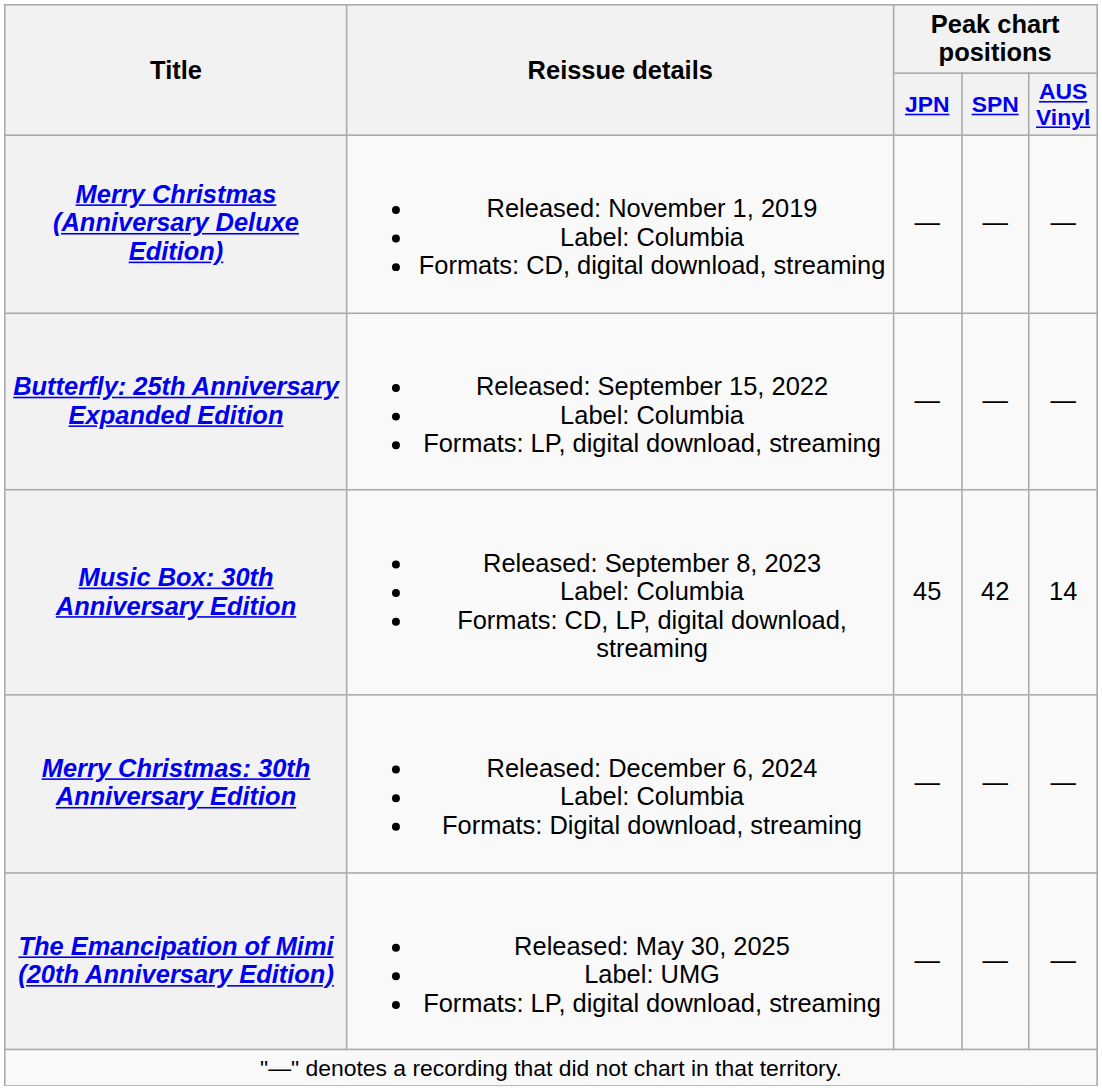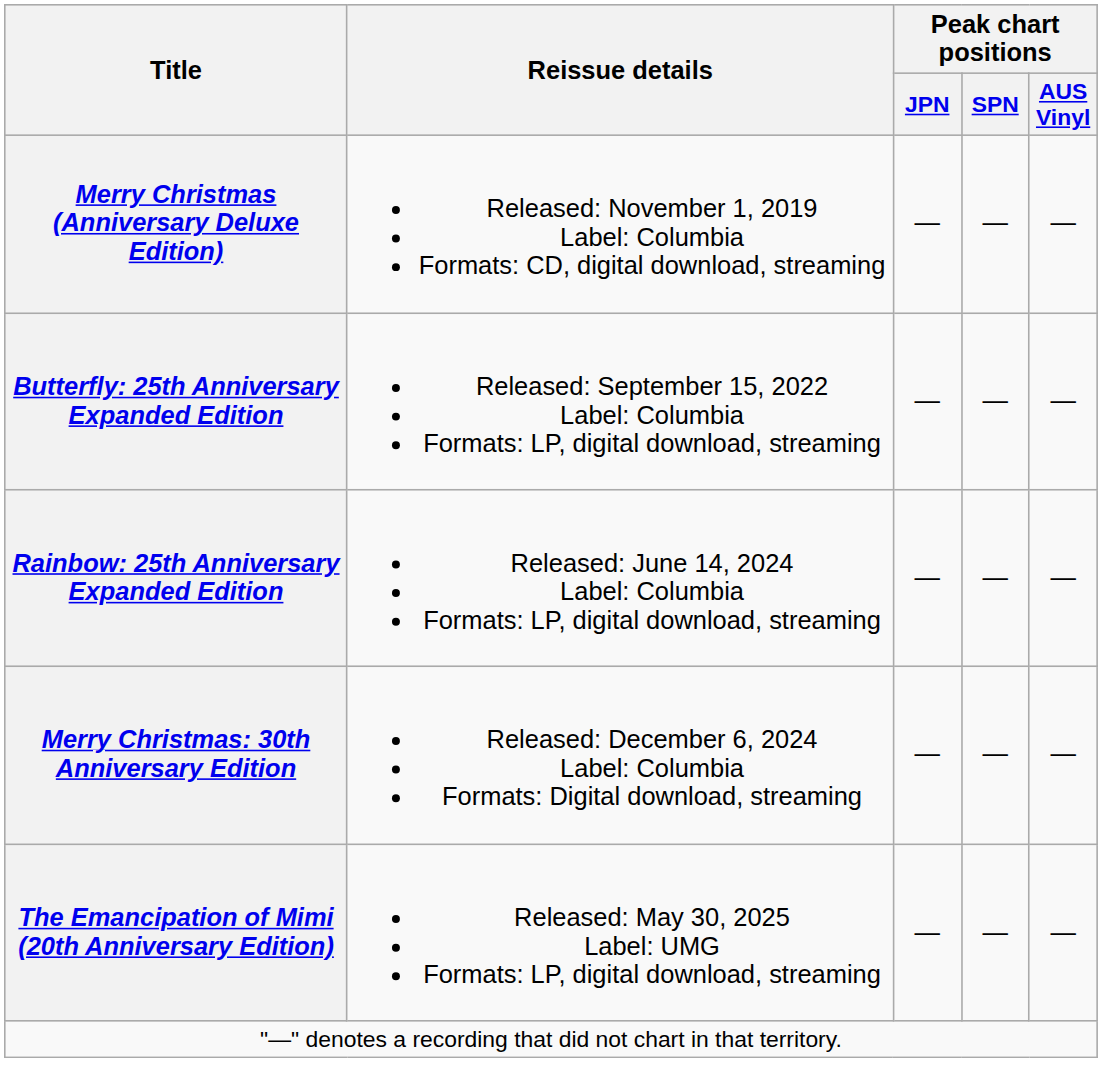- row: Music Box: 30th Anniversary Edition | Released: September 8, 2023 Label: Columbia Formats: CD, LP, digital download, streaming | 45 | 42 | 14
+ row: Rainbow: 25th Anniversary Expanded Edition | Released: June 14, 2024 Label: Columbia Formats: LP, digital download, streaming | — | — | —
